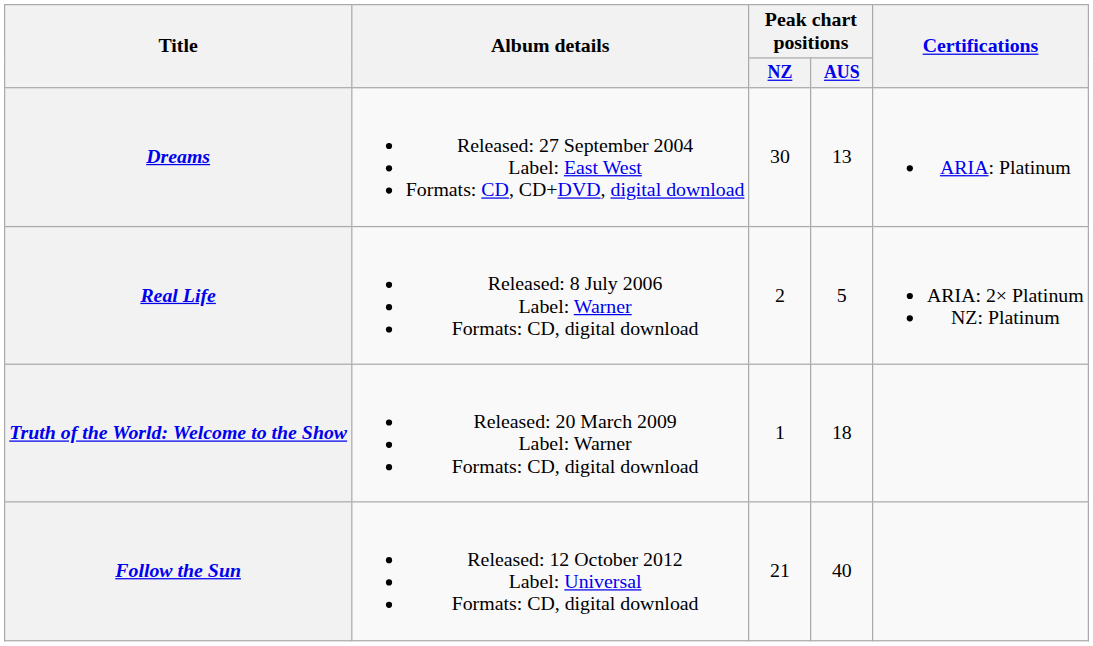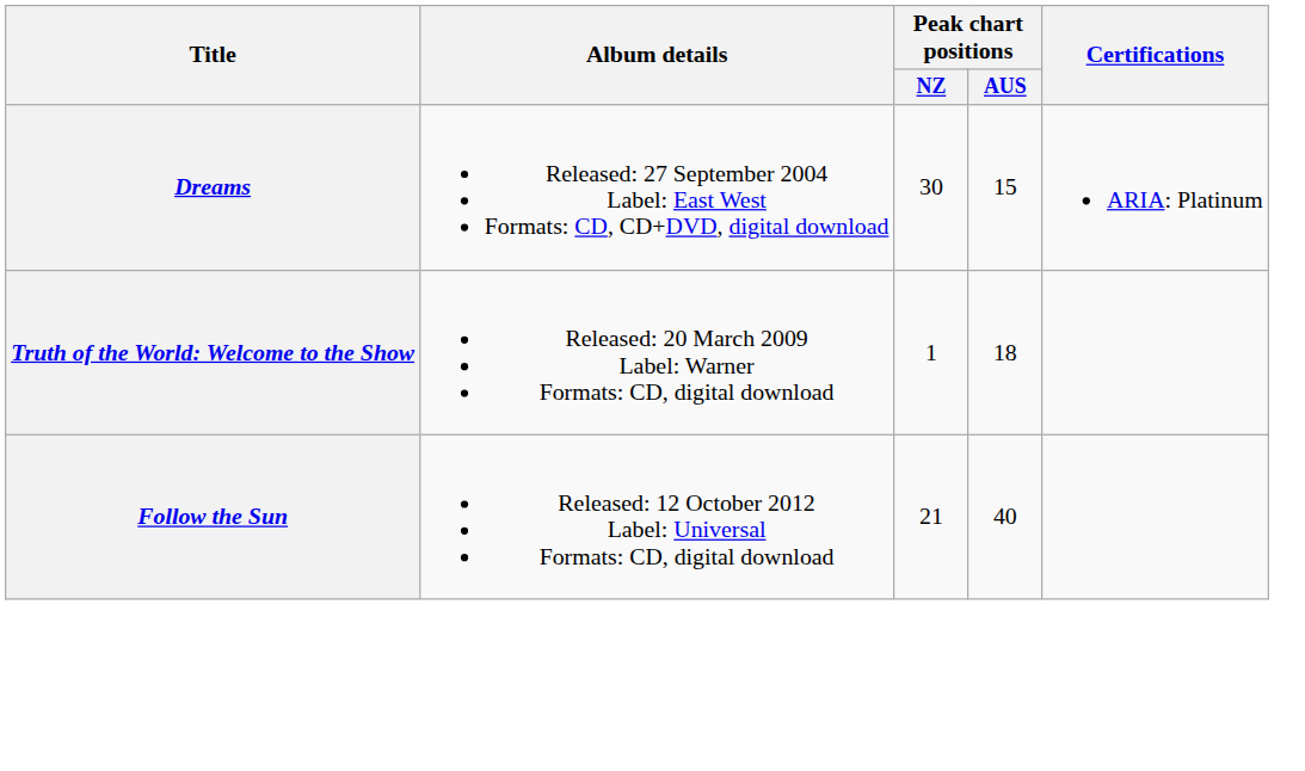Dreams | Peak chart positions / AUS: 13 -> 15
- row: Real Life | Released: 8 July 2006 Label: Warner Formats: CD, digital download | 2 | 5 | ARIA: 2× Platinum NZ: Platinum
